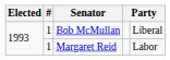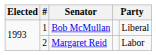Margaret Reid | #: 1 -> 2
